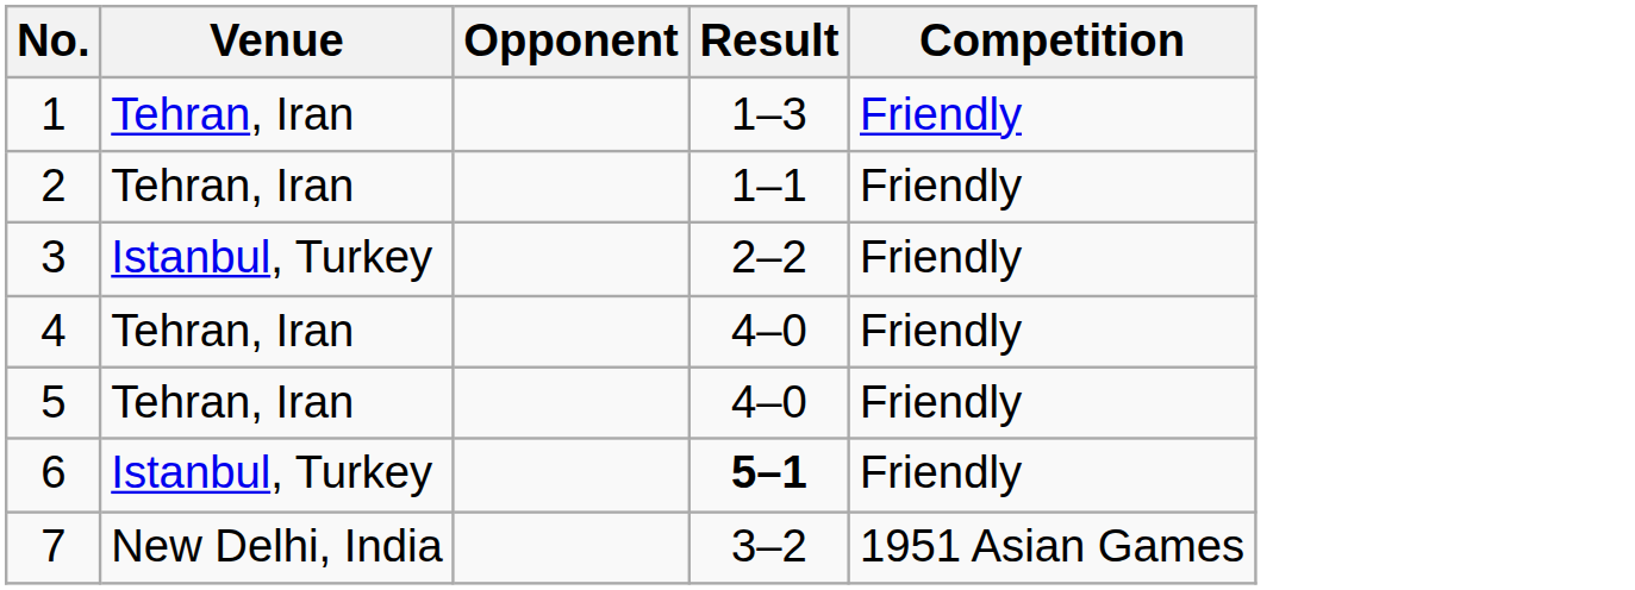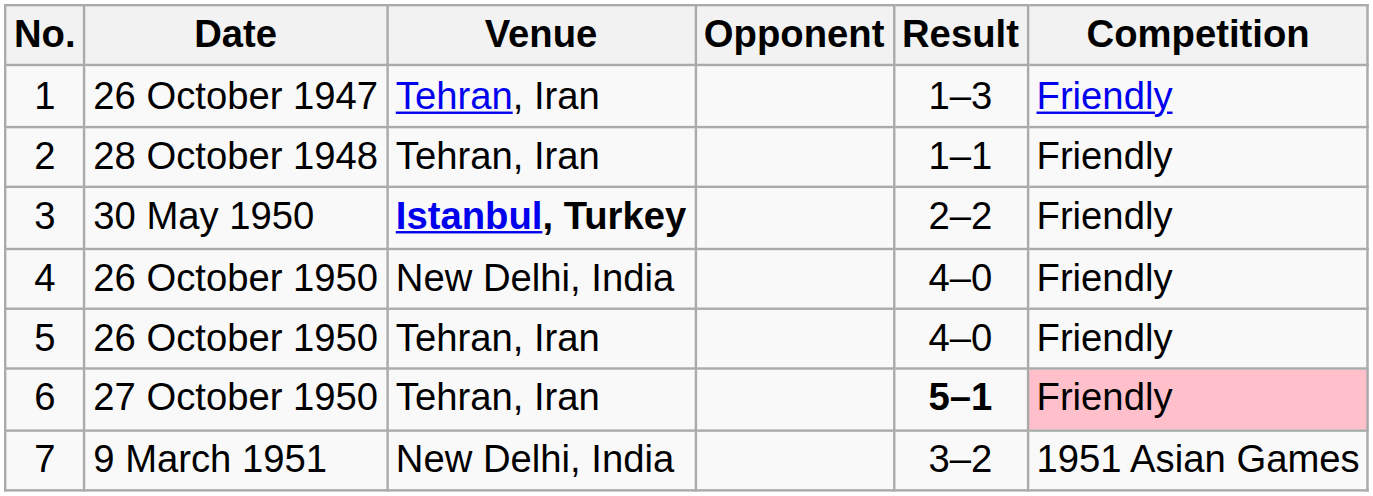+ column: Date | 26 October 1947 | 28 October 1948 | 30 May 1950 | 26 October 1950 | 26 October 1950 | 27 October 1950 | 9 March 1951
3 | Venue: normal -> bold
4 | Venue: Tehran, Iran -> New Delhi, India
6 | Venue: Istanbul, Turkey -> Tehran, Iran
6 | Competition: no background -> pink background
